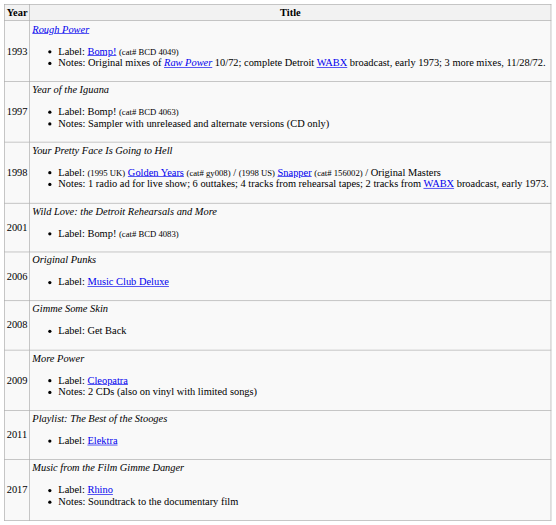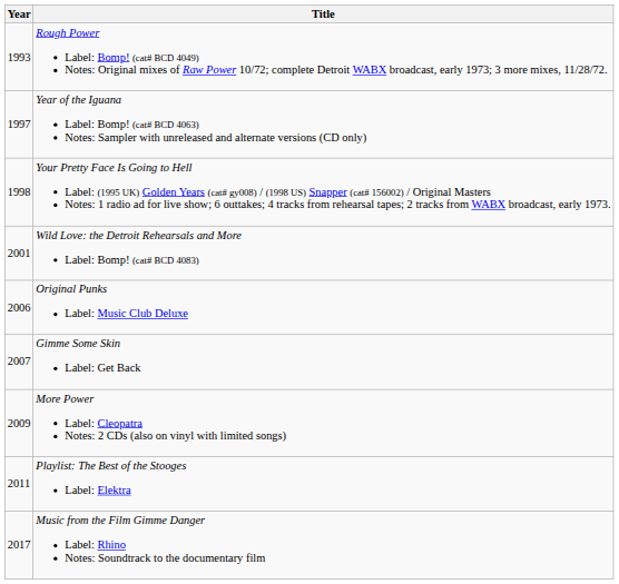Gimme Some Skin Label: Get Back | Year: 2008 -> 2007
